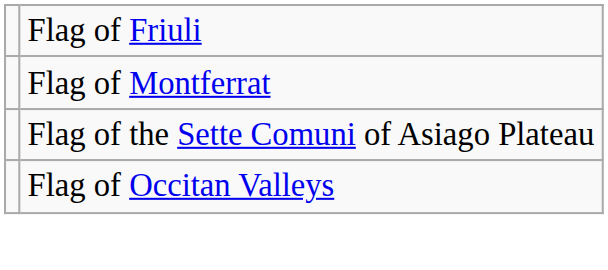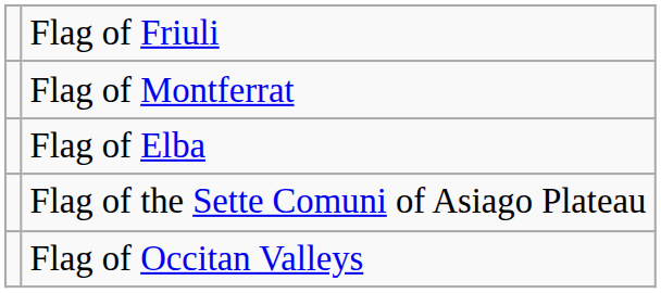+ row: Flag of Elba
